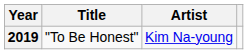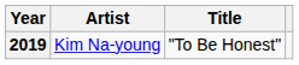columns swapped: Title <-> Artist
